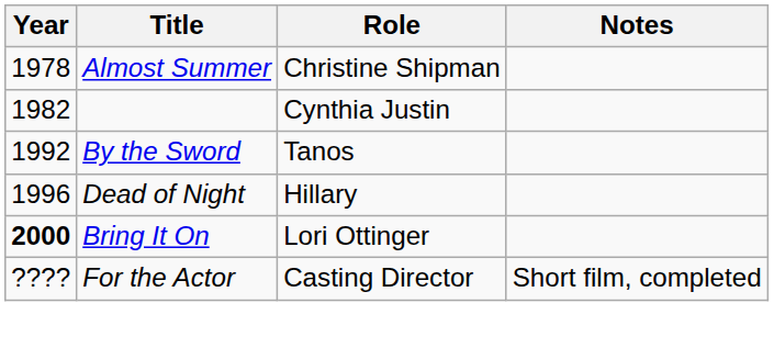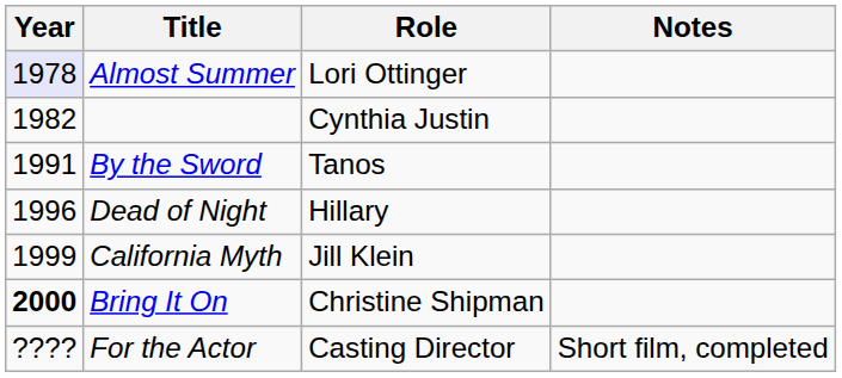Almost Summer | Year: no background -> lavender background
Almost Summer | Role: Christine Shipman -> Lori Ottinger
By the Sword | Year: 1992 -> 1991
+ row: 1999 | California Myth | Jill Klein
Bring It On | Role: Lori Ottinger -> Christine Shipman
